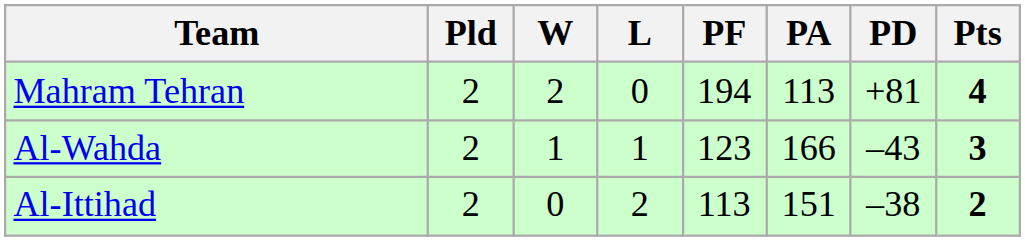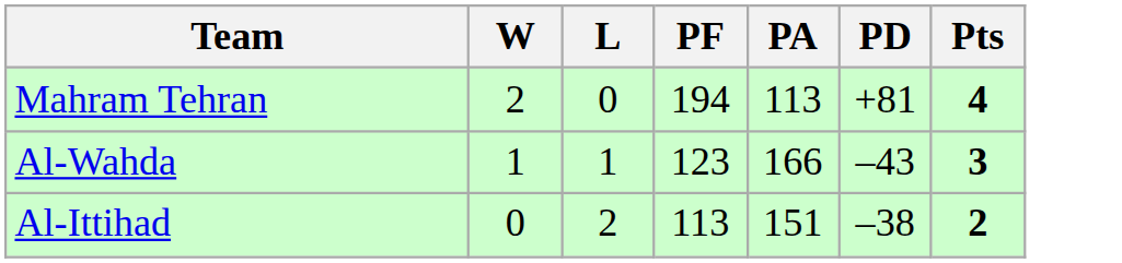- column: Pld | 2 | 2 | 2
